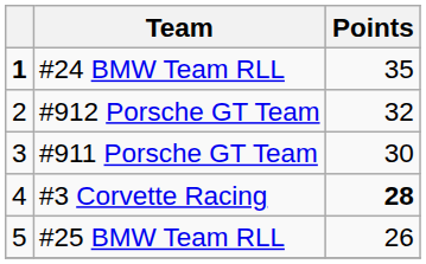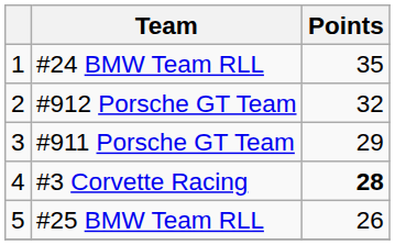#24 BMW Team RLL | column 1: bold -> normal
#911 Porsche GT Team | Points: 30 -> 29
